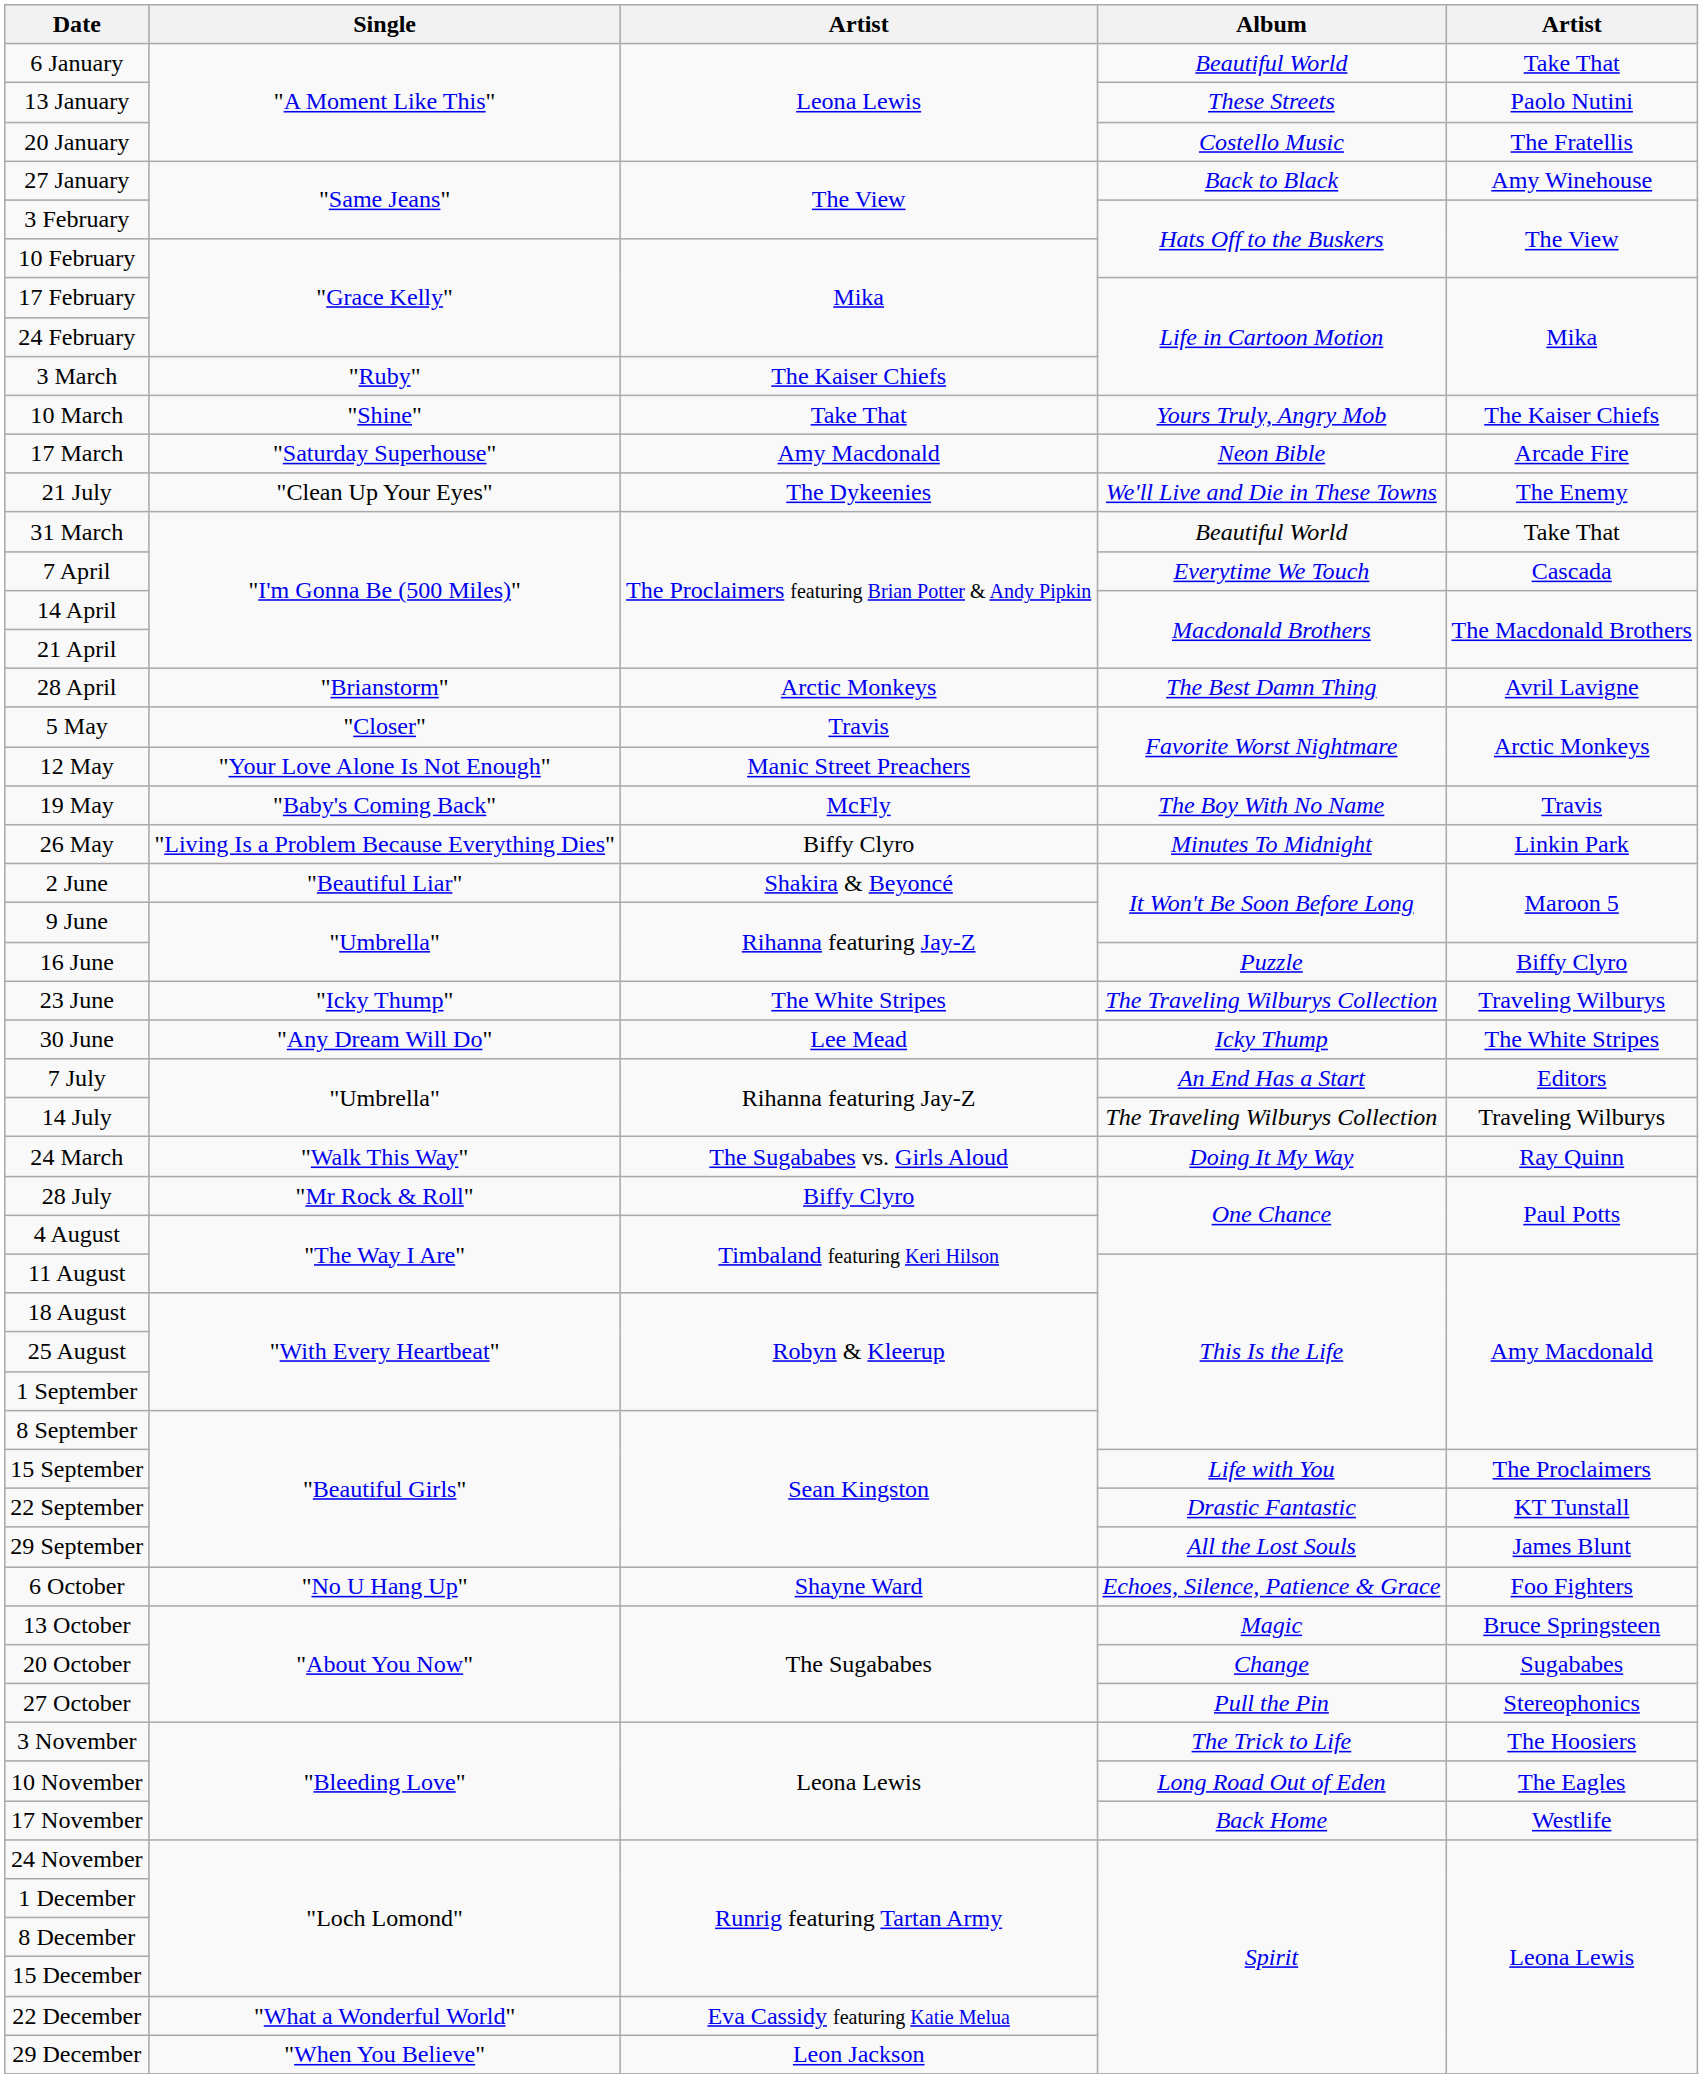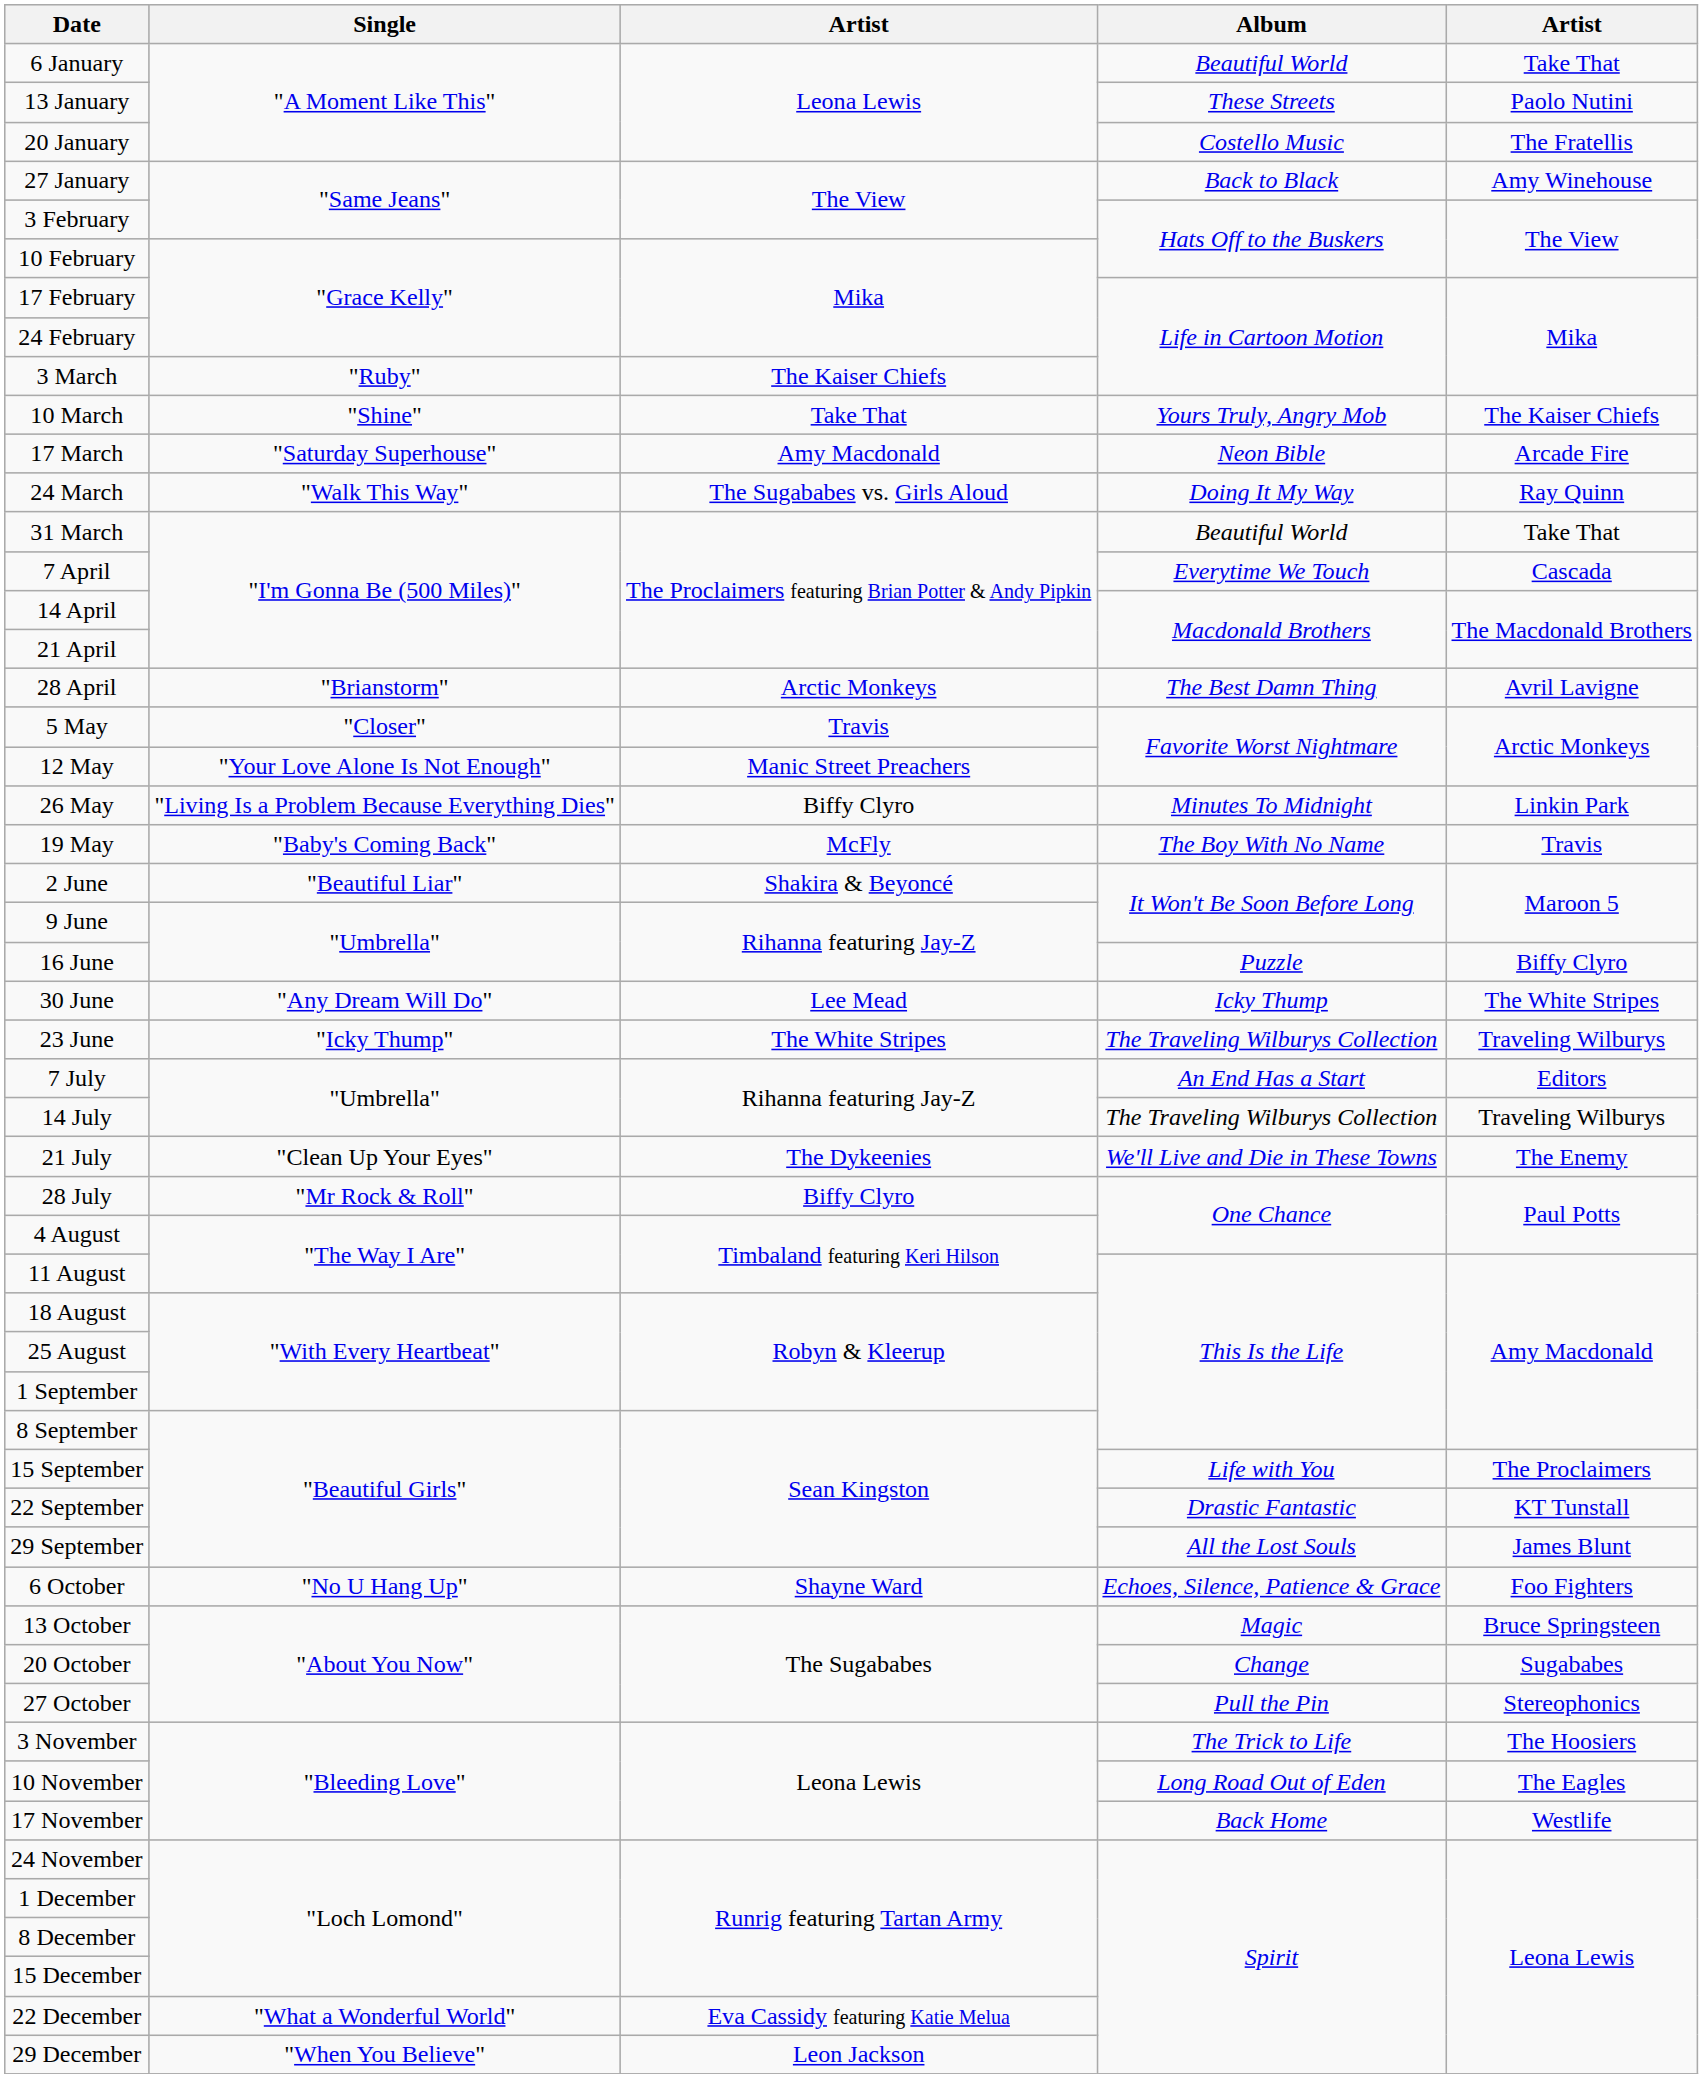rows swapped: 24 March <-> 21 July
rows swapped: 19 May <-> 26 May
rows swapped: 23 June <-> 30 June
